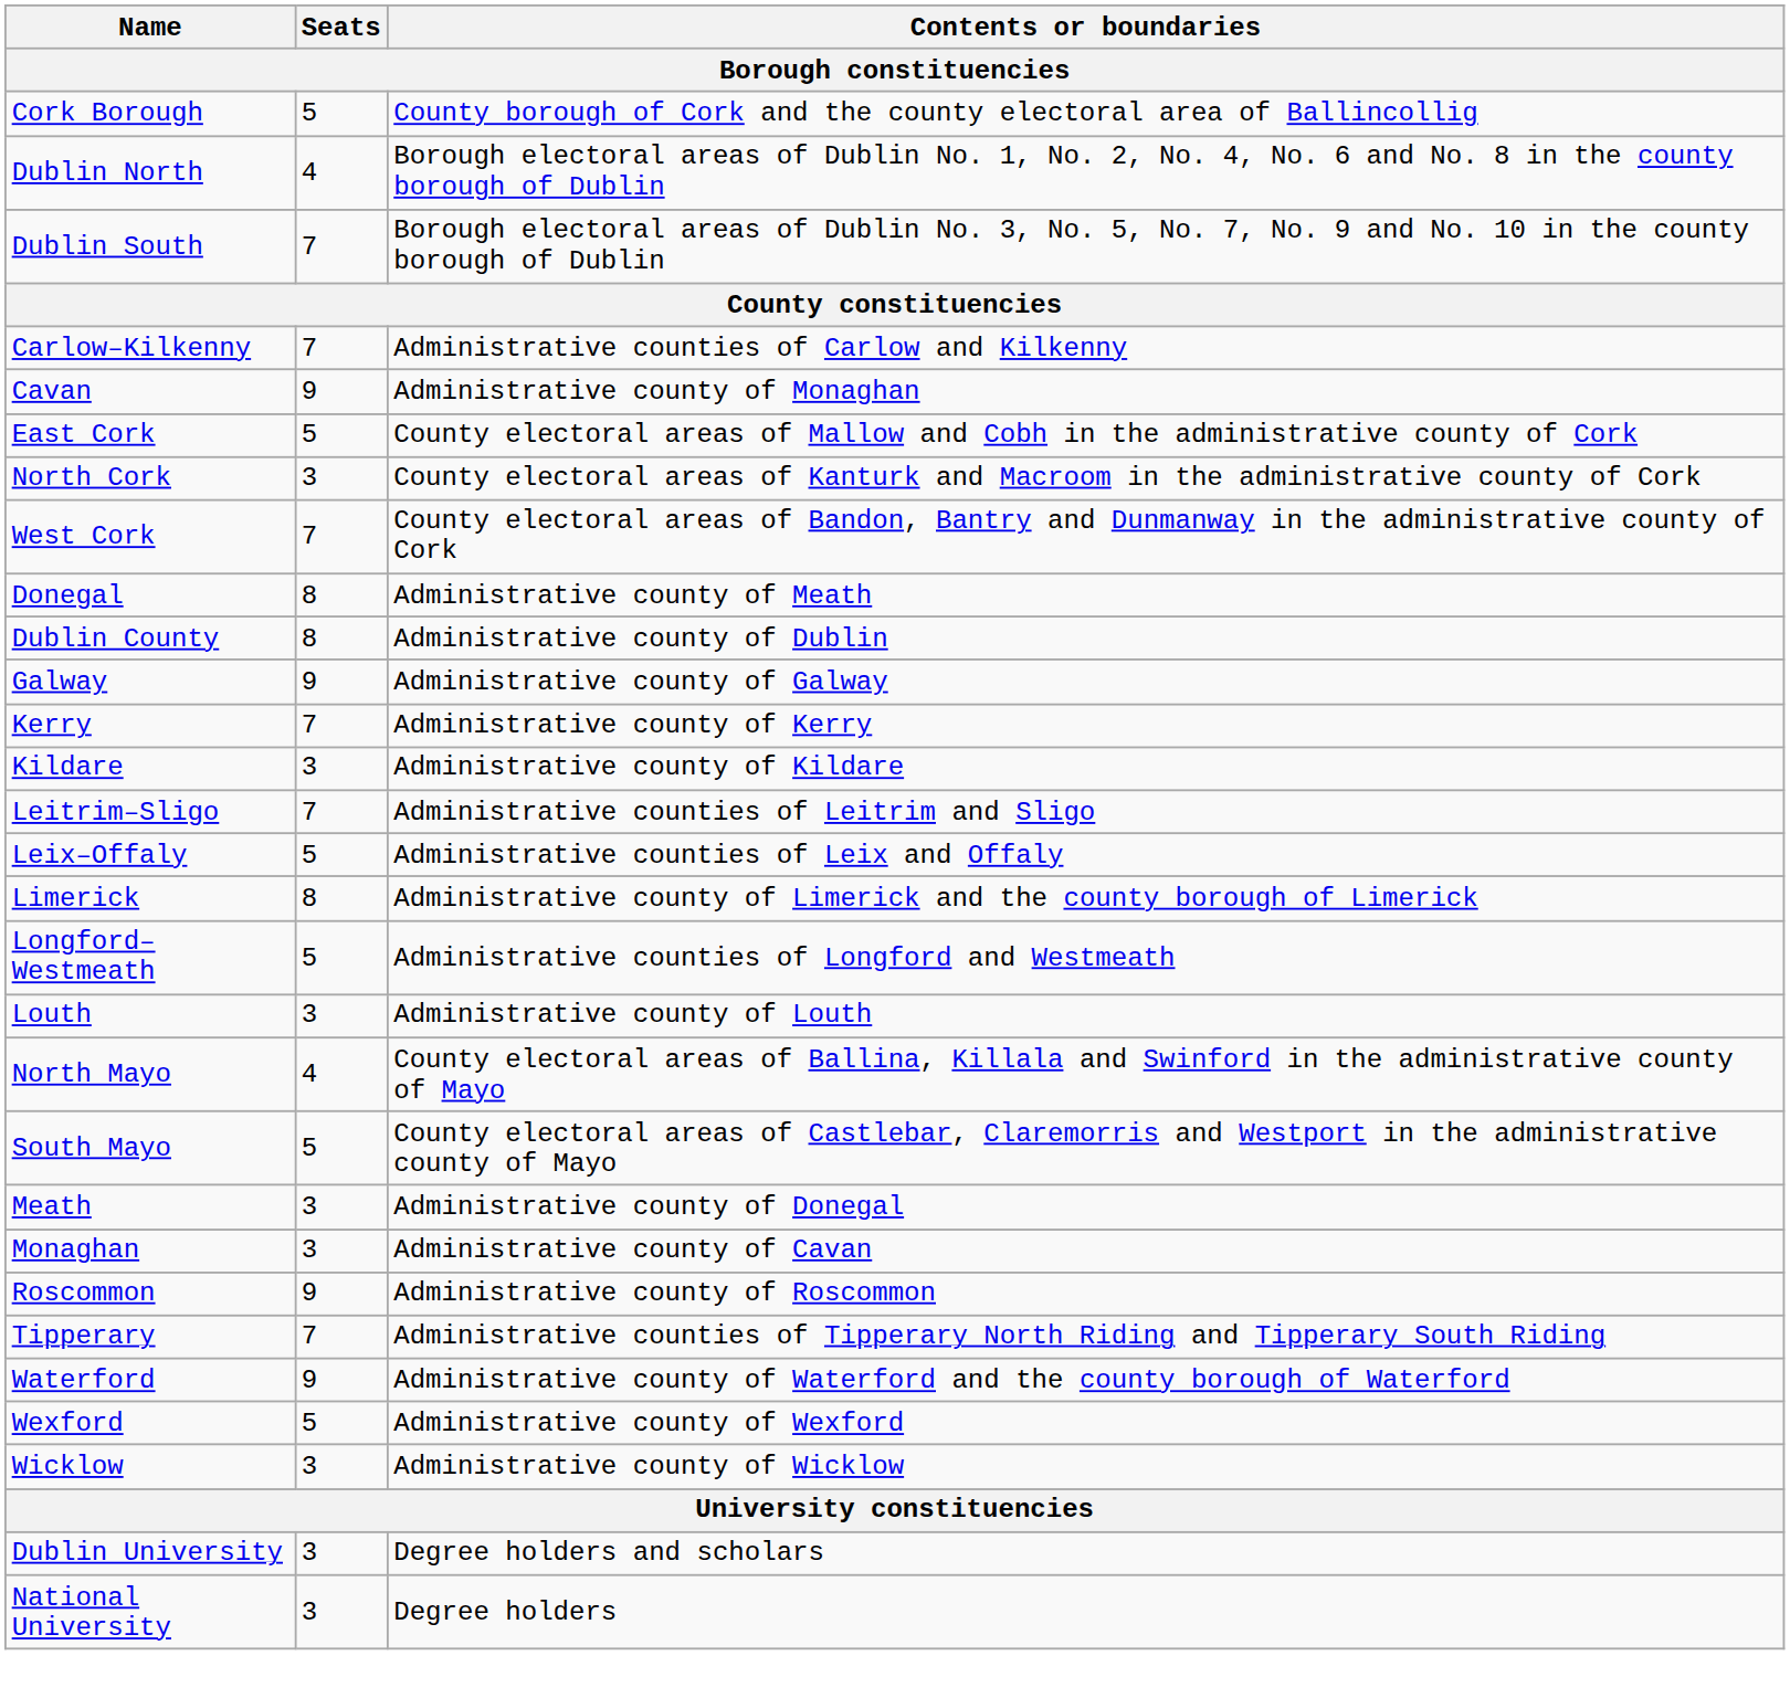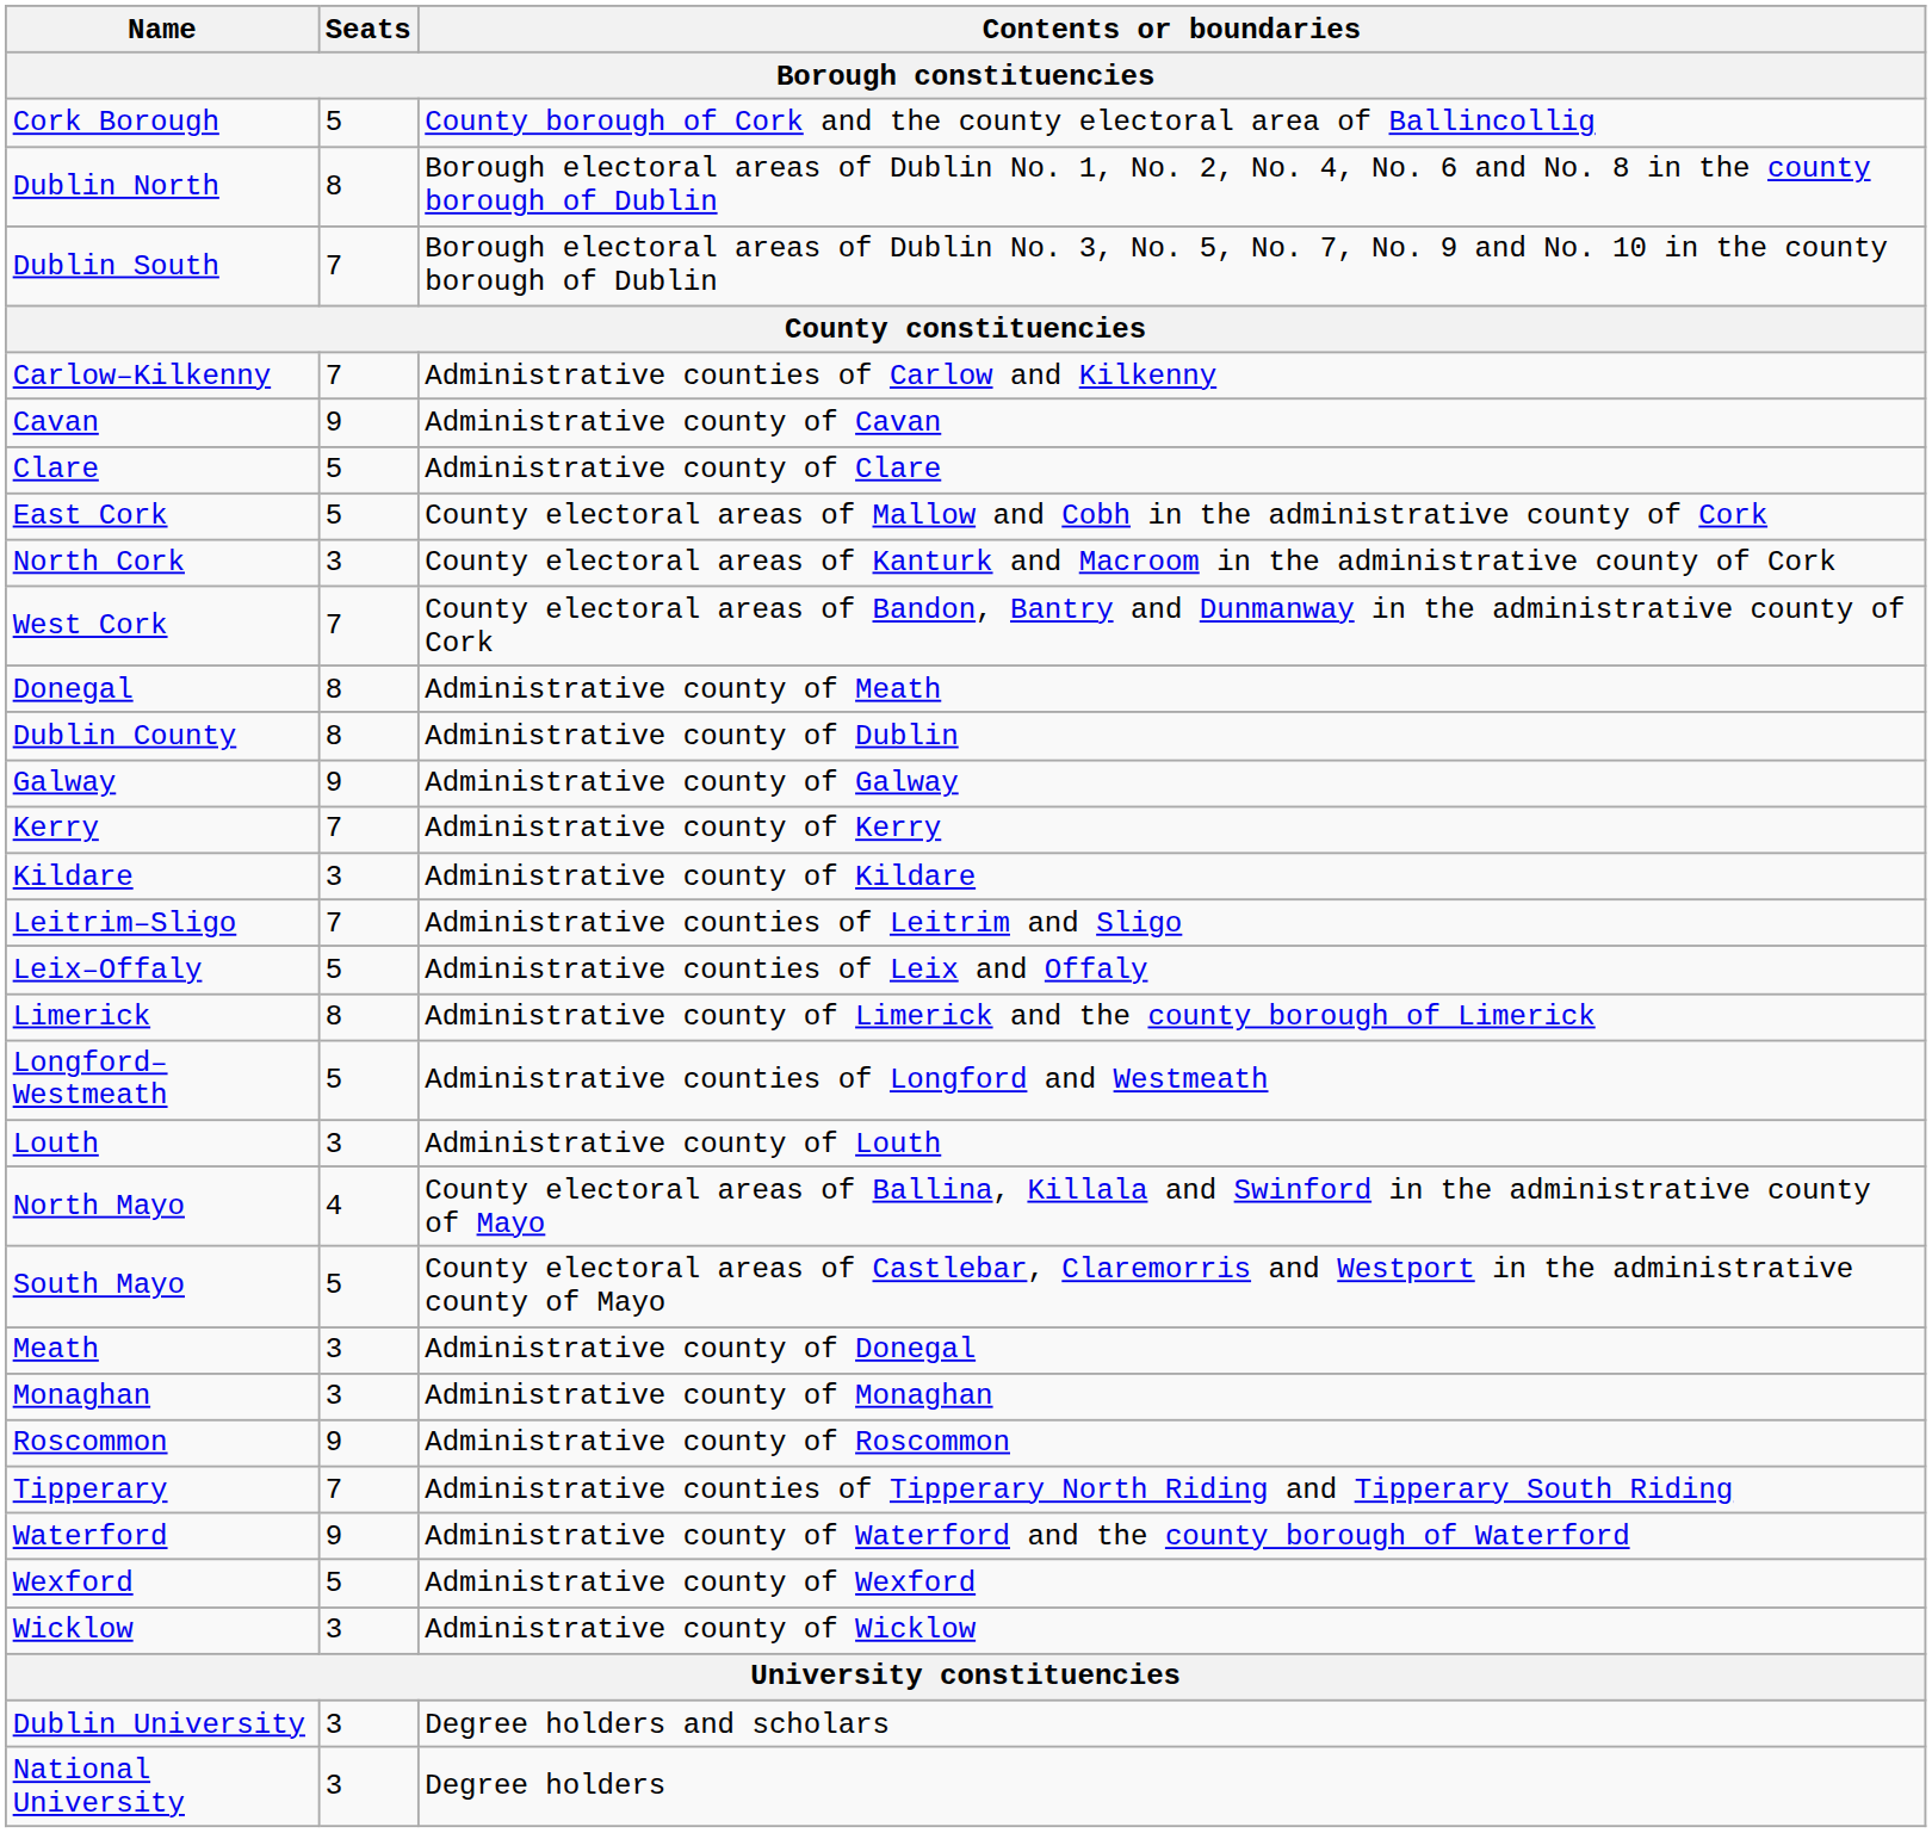Dublin North | Seats: 4 -> 8
Cavan | Contents or boundaries: Administrative county of Monaghan -> Administrative county of Cavan
+ row: Clare | 5 | Administrative county of Clare
Monaghan | Contents or boundaries: Administrative county of Cavan -> Administrative county of Monaghan
